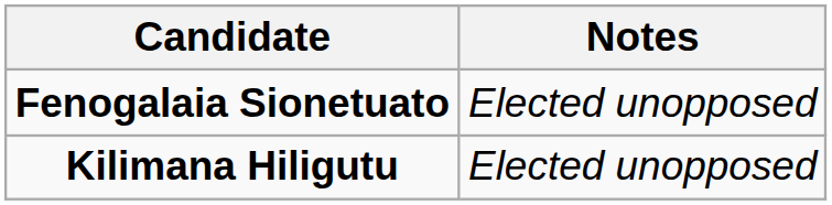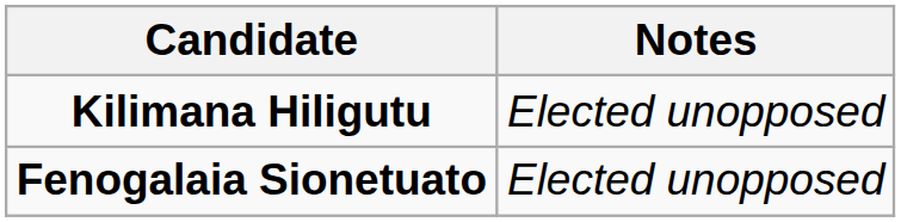rows swapped: Kilimana Hiligutu <-> Fenogalaia Sionetuato
